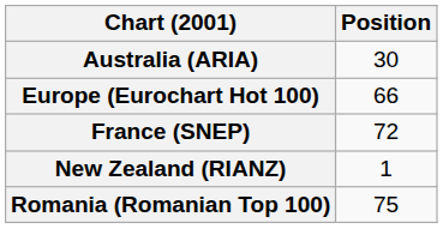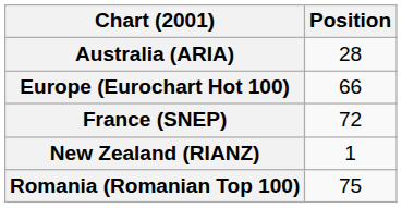Australia (ARIA) | Position: 30 -> 28
